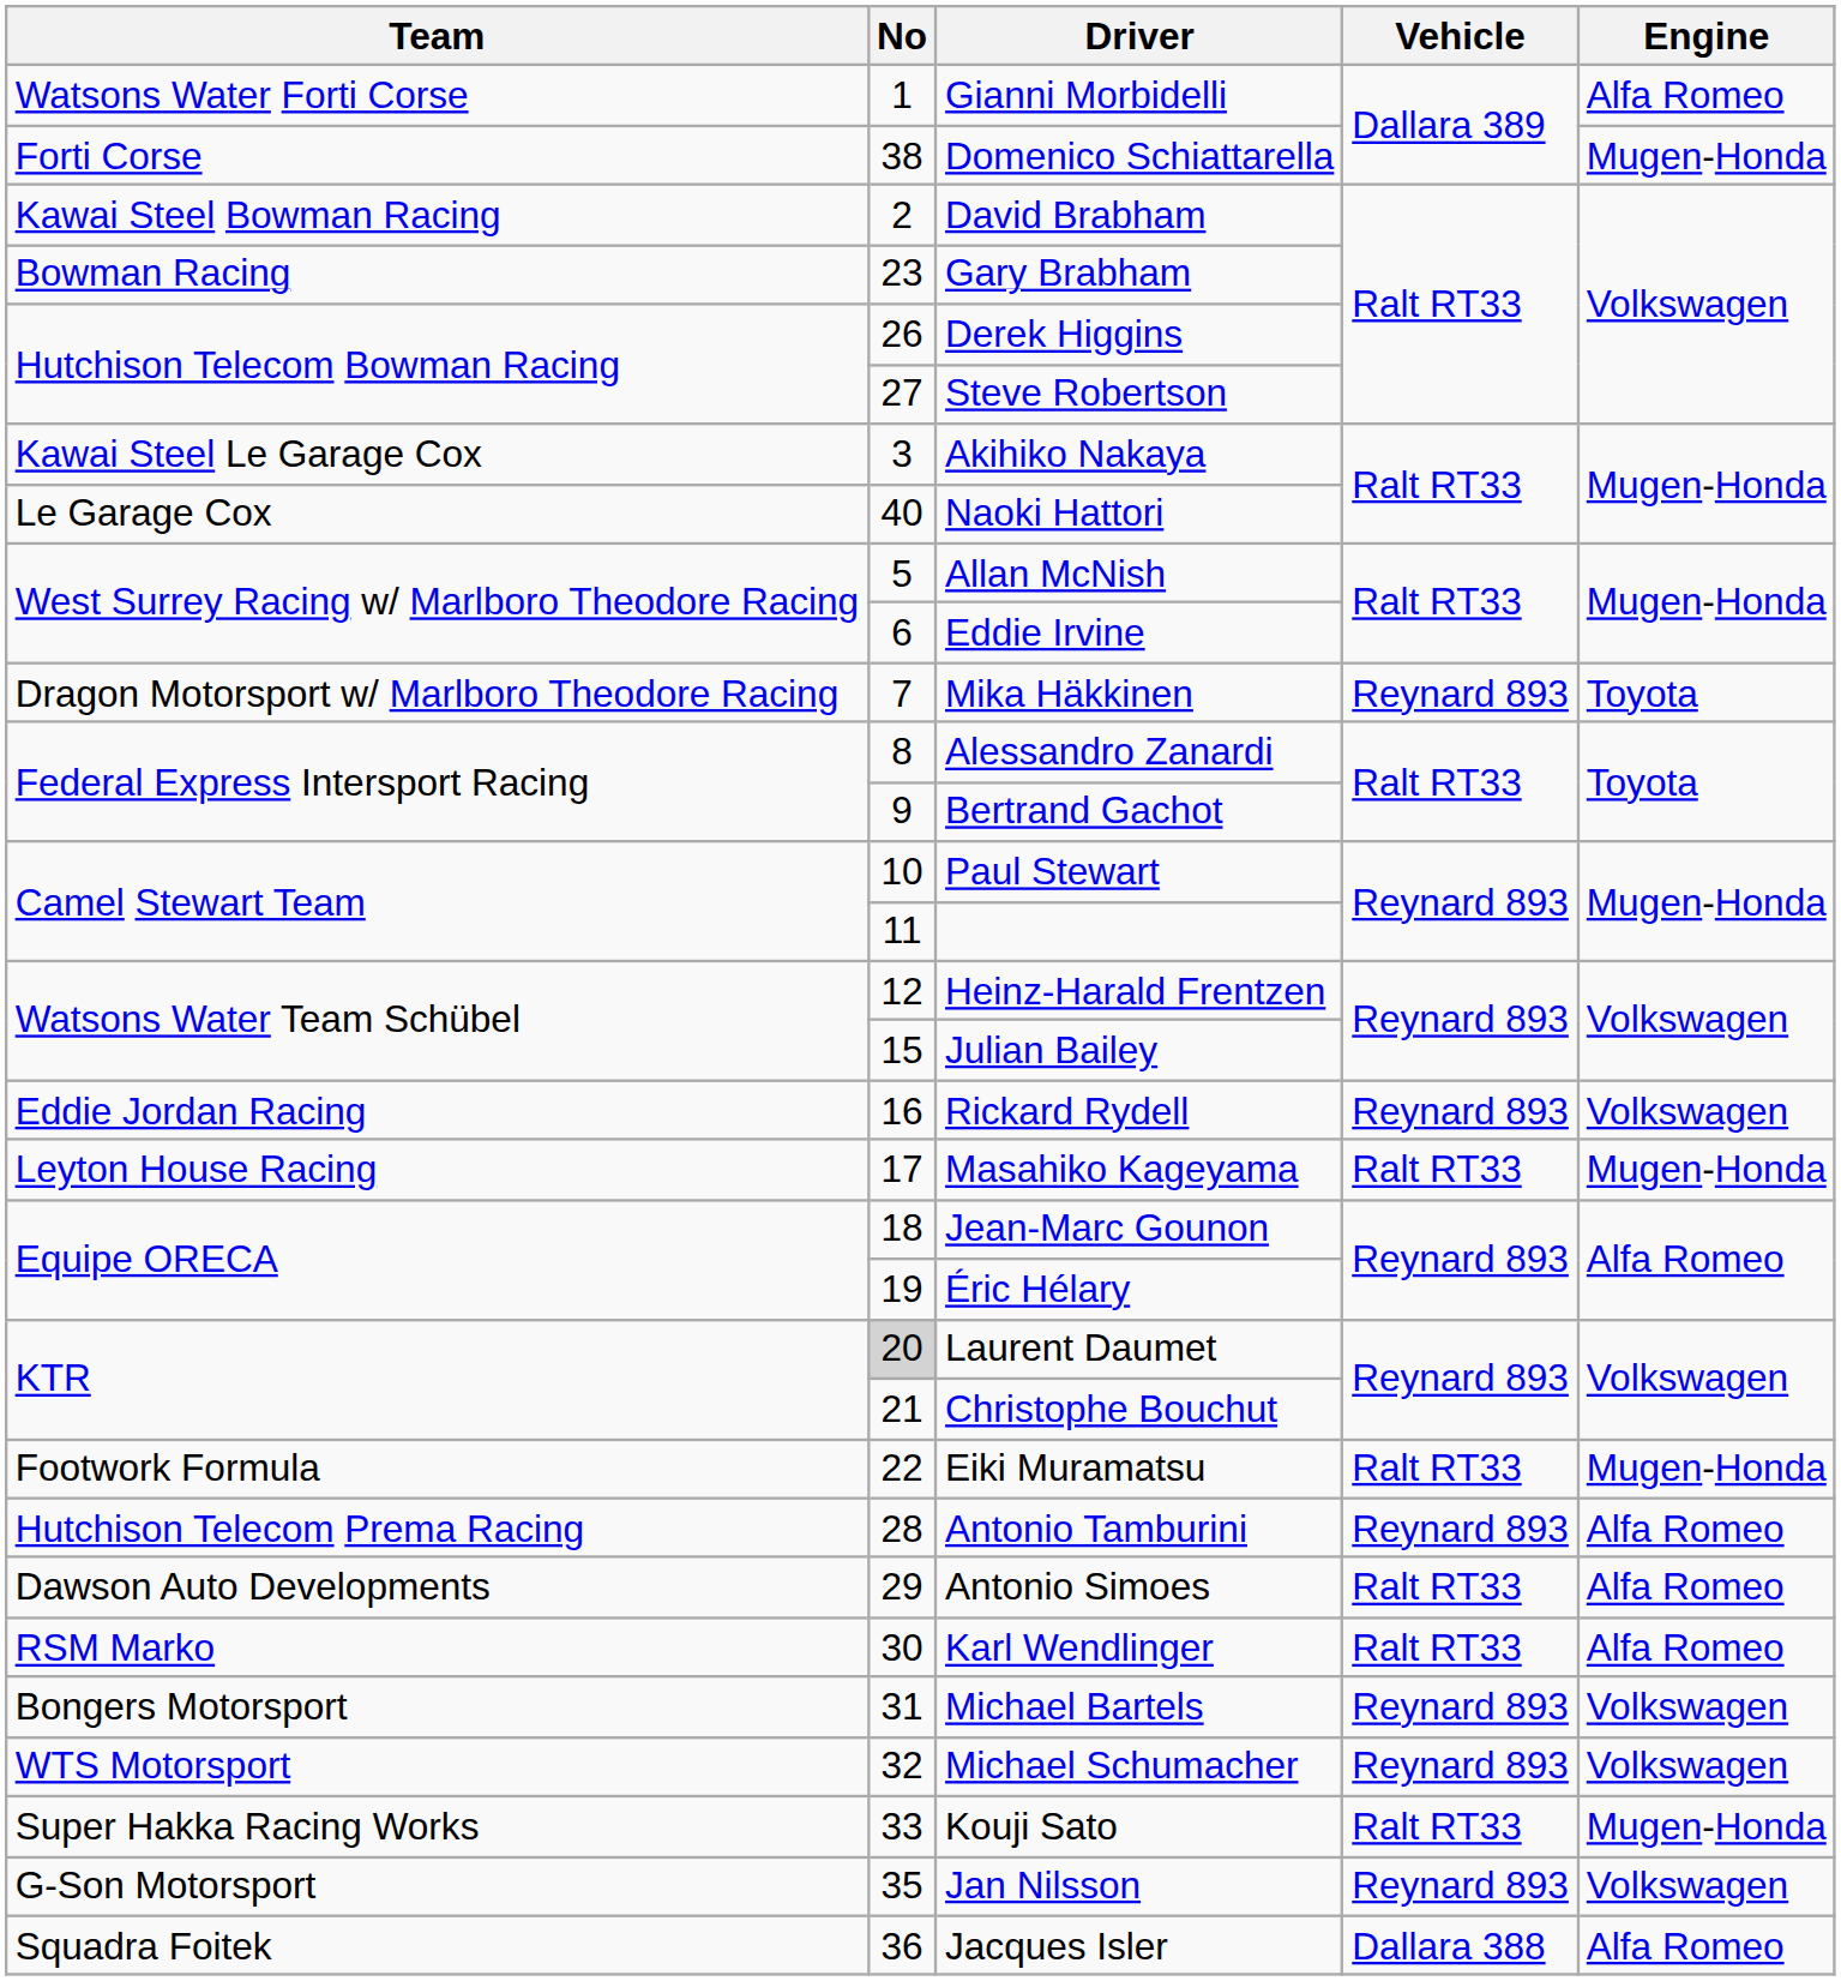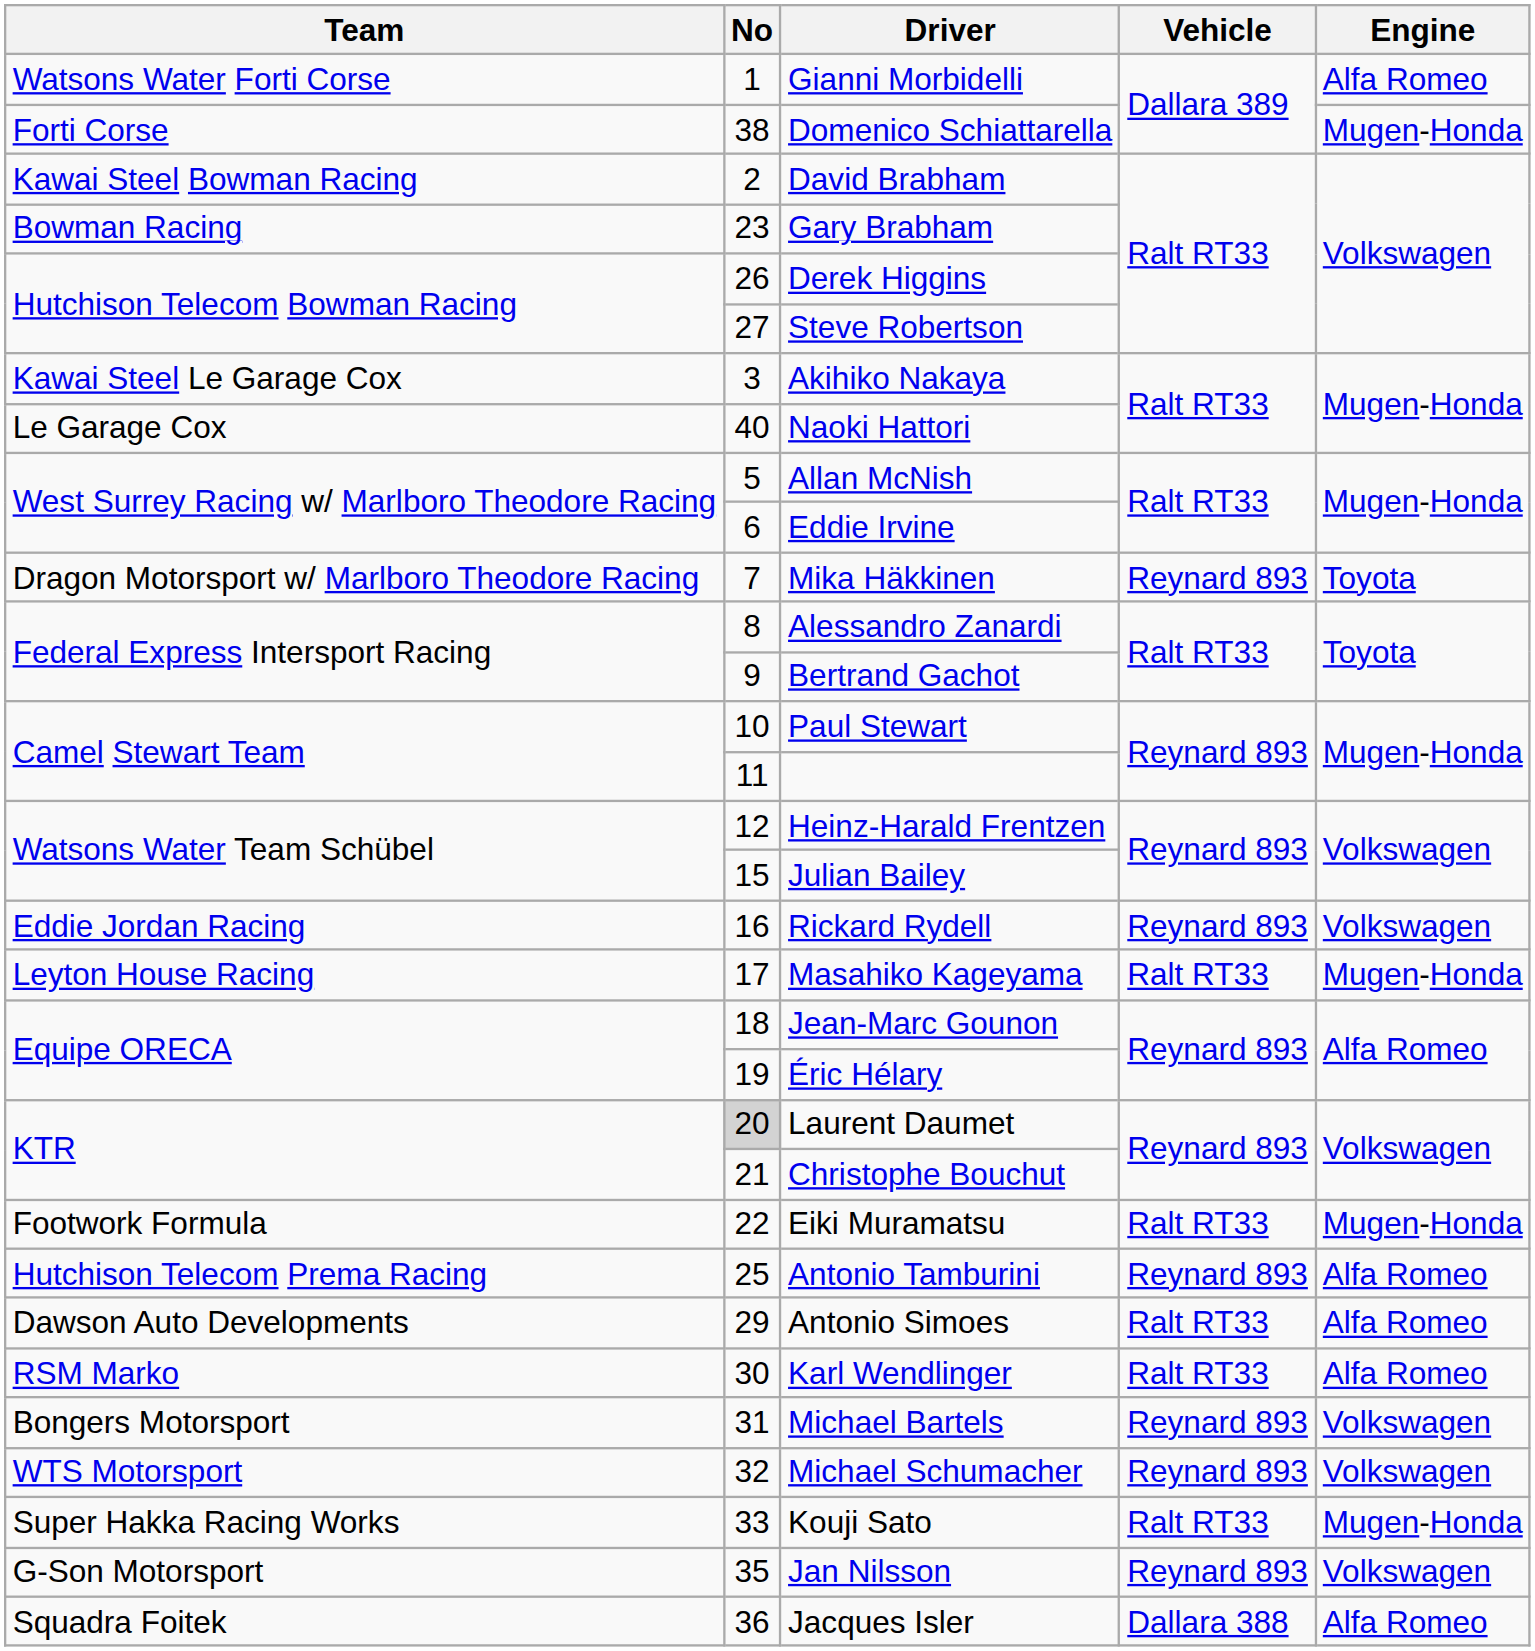Antonio Tamburini | No: 28 -> 25
